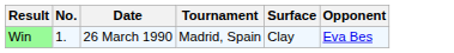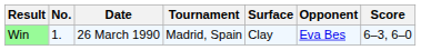+ column: Score | 6–3, 6–0
